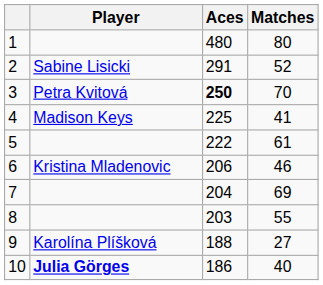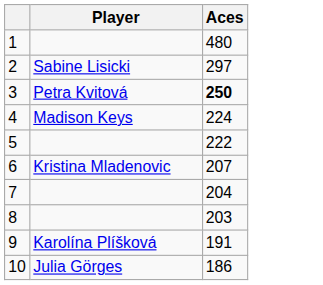- column: Matches | 80 | 52 | 70 | 41 | 61 | 46 | 69 | 55 | 27 | 40
2 | Aces: 291 -> 297
4 | Aces: 225 -> 224
6 | Aces: 206 -> 207
9 | Aces: 188 -> 191
10 | Player: bold -> normal
